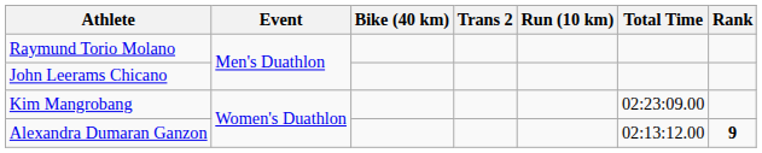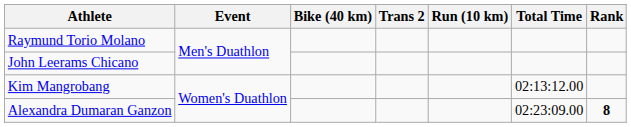Kim Mangrobang | Total Time: 02:23:09.00 -> 02:13:12.00
Alexandra Dumaran Ganzon | Total Time: 02:13:12.00 -> 02:23:09.00
Alexandra Dumaran Ganzon | Rank: 9 -> 8
